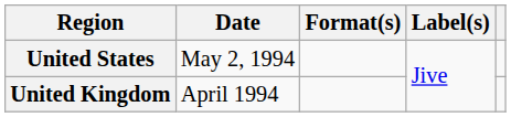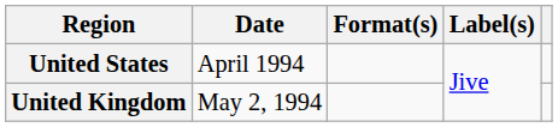United States | Date: May 2, 1994 -> April 1994
United Kingdom | Date: April 1994 -> May 2, 1994
